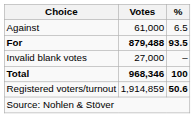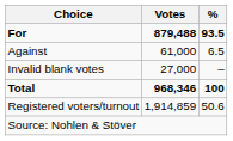rows swapped: For <-> Against
Registered voters/turnout | %: bold -> normal
